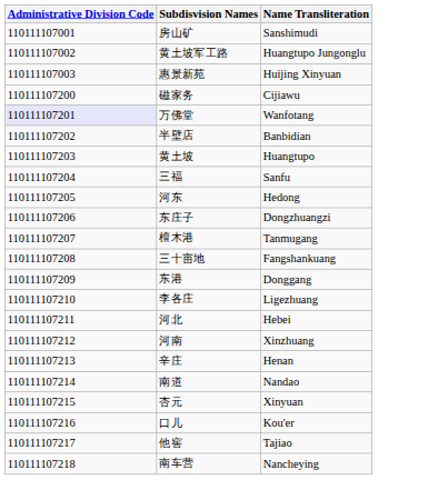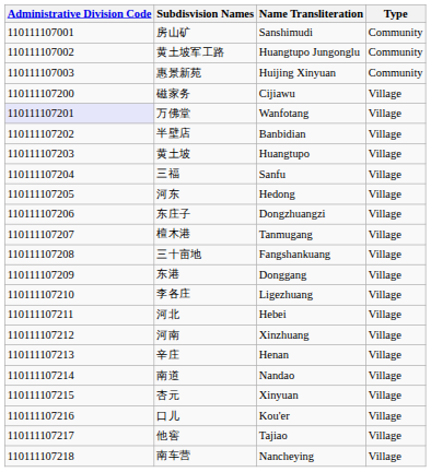+ column: Type | Community | Community | Community | Village | Village | Village | Village | Village | Village | Village | Village | Village | Village | Village | Village | Village | Village | Village | Village | Village | Village | Village
